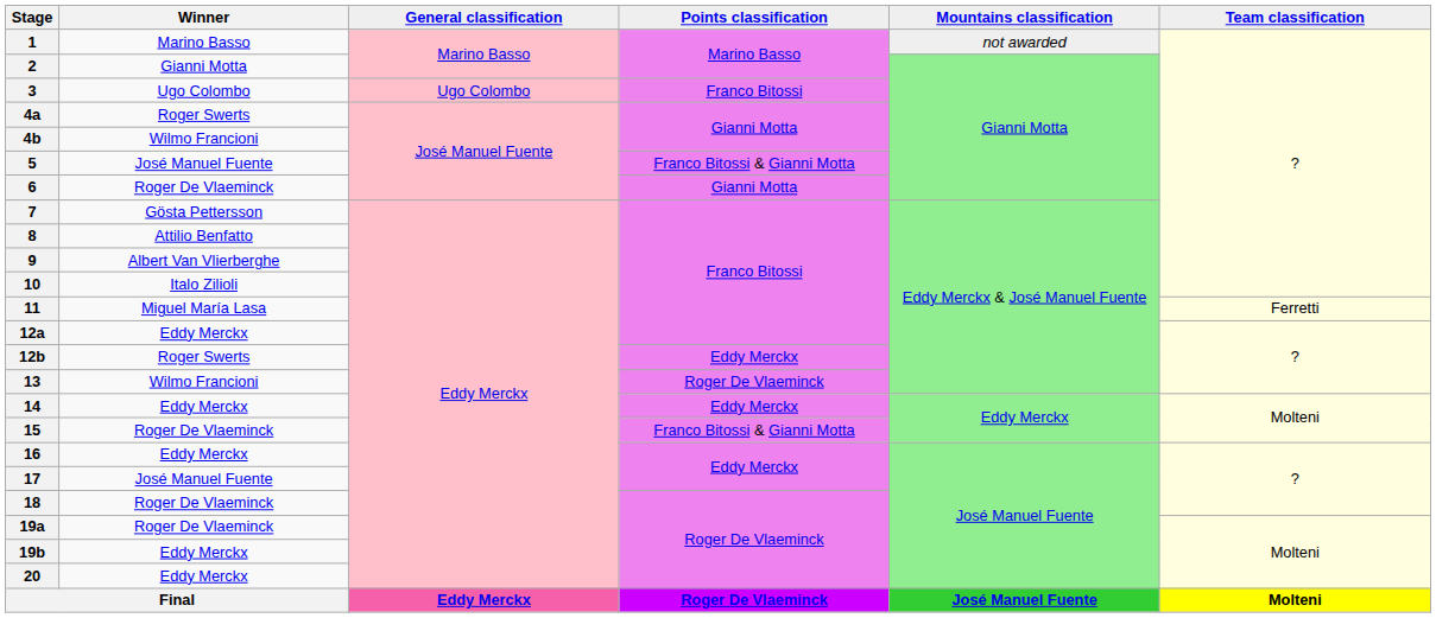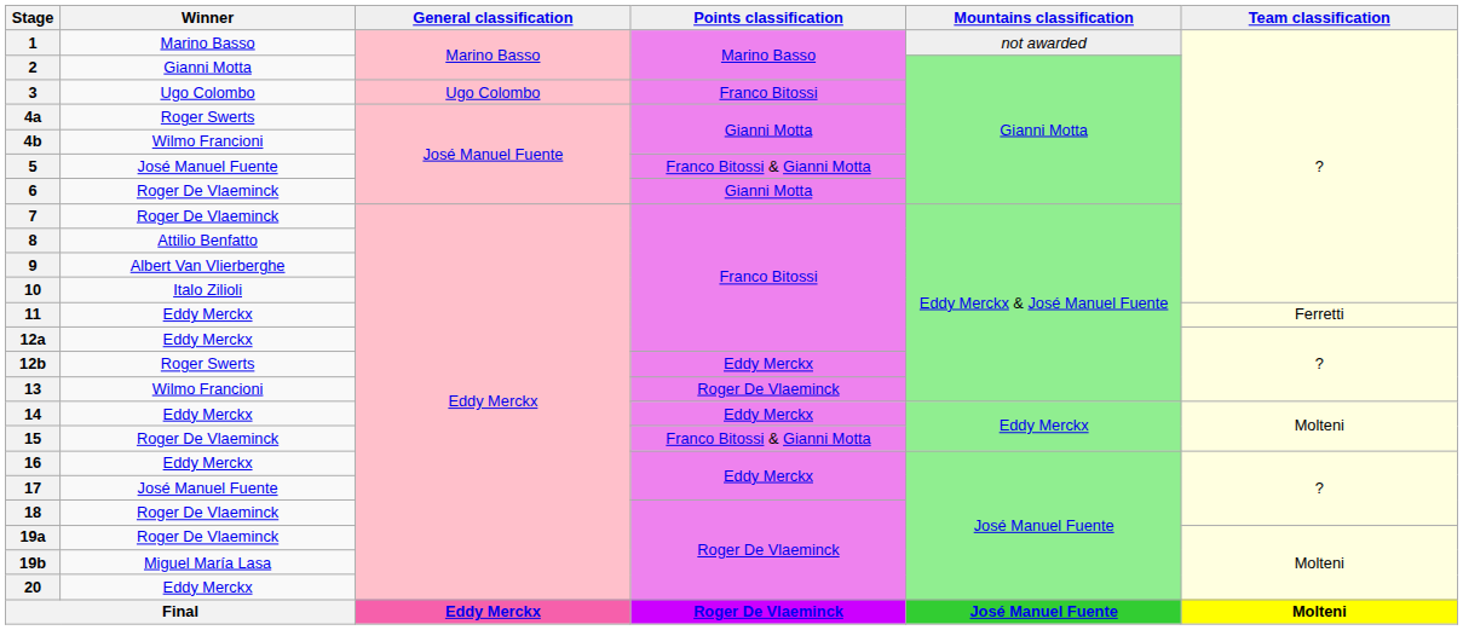7 | Winner: Gösta Pettersson -> Roger De Vlaeminck
11 | Winner: Miguel María Lasa -> Eddy Merckx
19b | Winner: Eddy Merckx -> Miguel María Lasa
